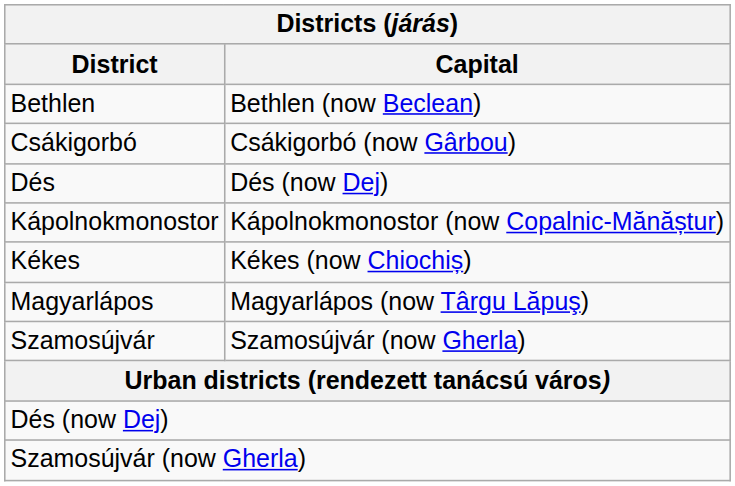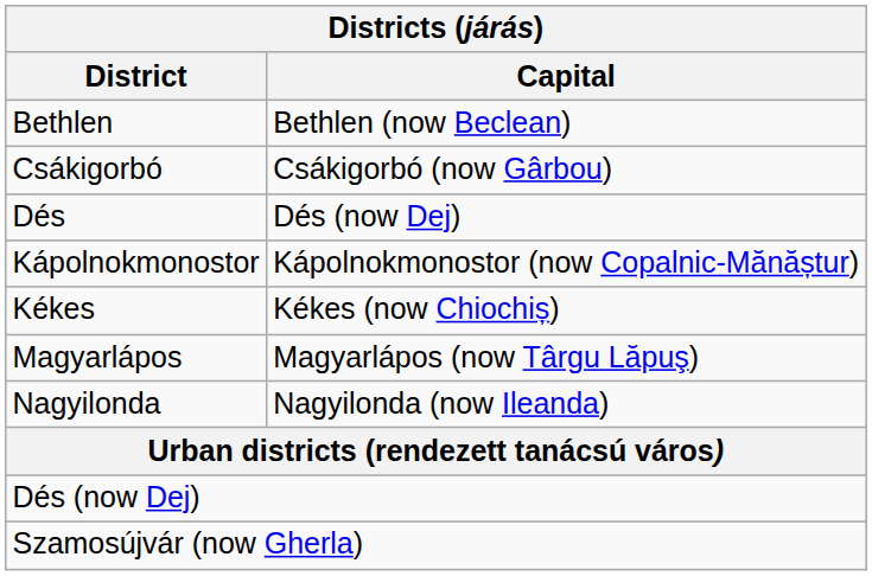+ row: Nagyilonda | Nagyilonda (now Ileanda)
- row: Szamosújvár | Szamosújvár (now Gherla)
